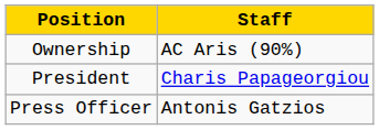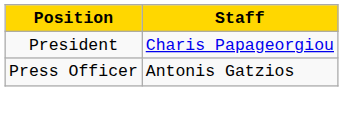- row: Ownership | AC Aris (90%)
